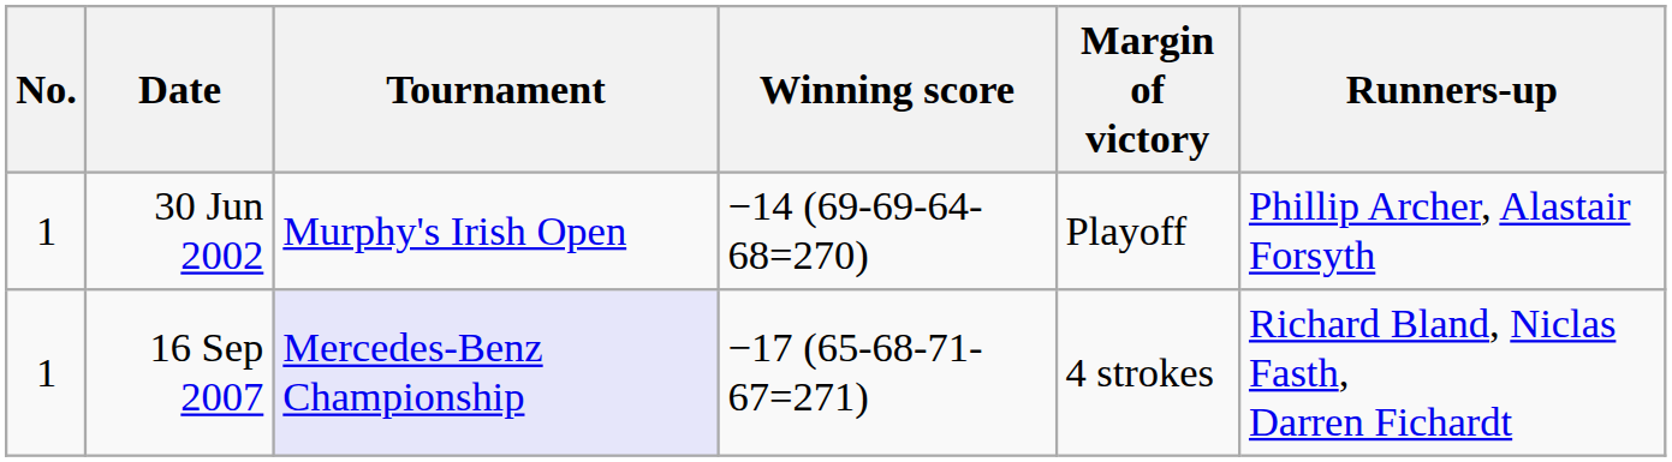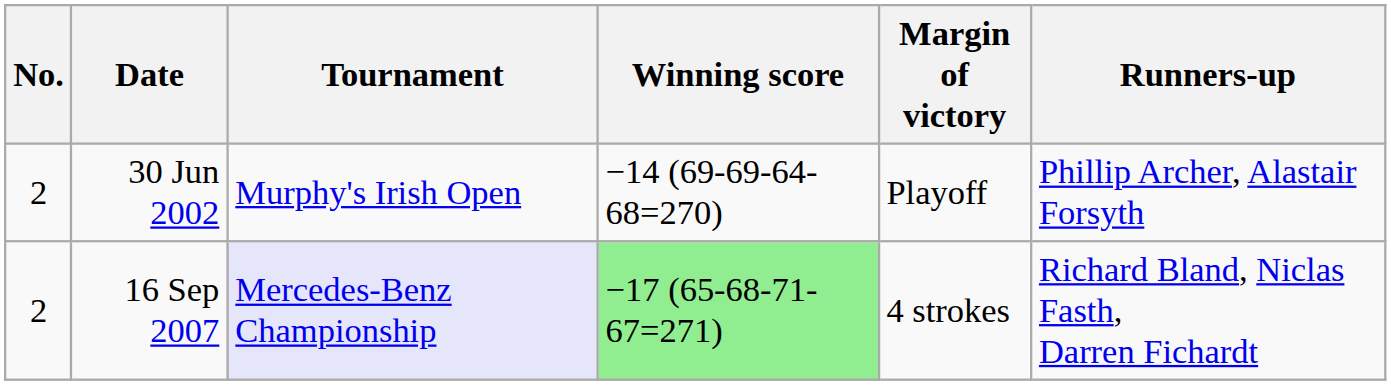30 Jun 2002 | No.: 1 -> 2
16 Sep 2007 | No.: 1 -> 2
16 Sep 2007 | Winning score: no background -> lightgreen background
